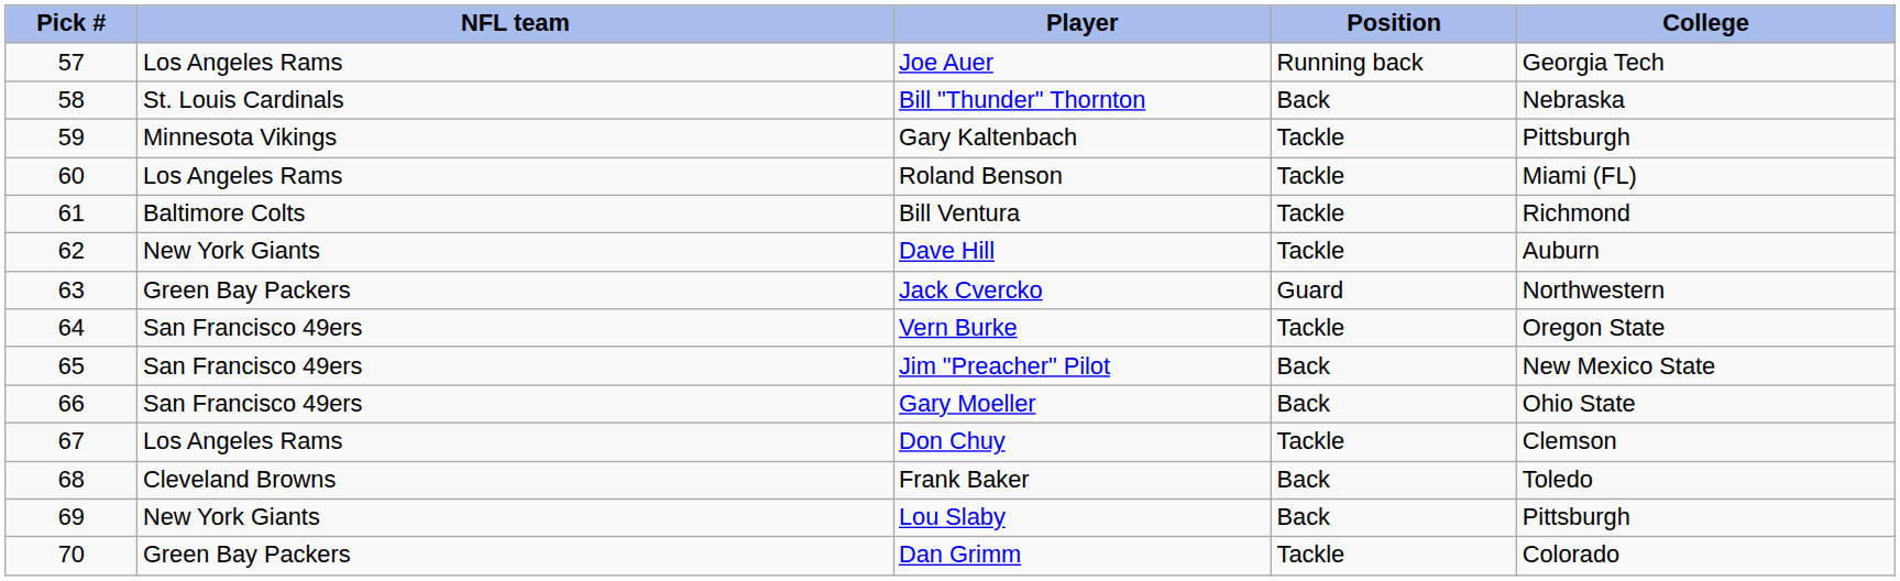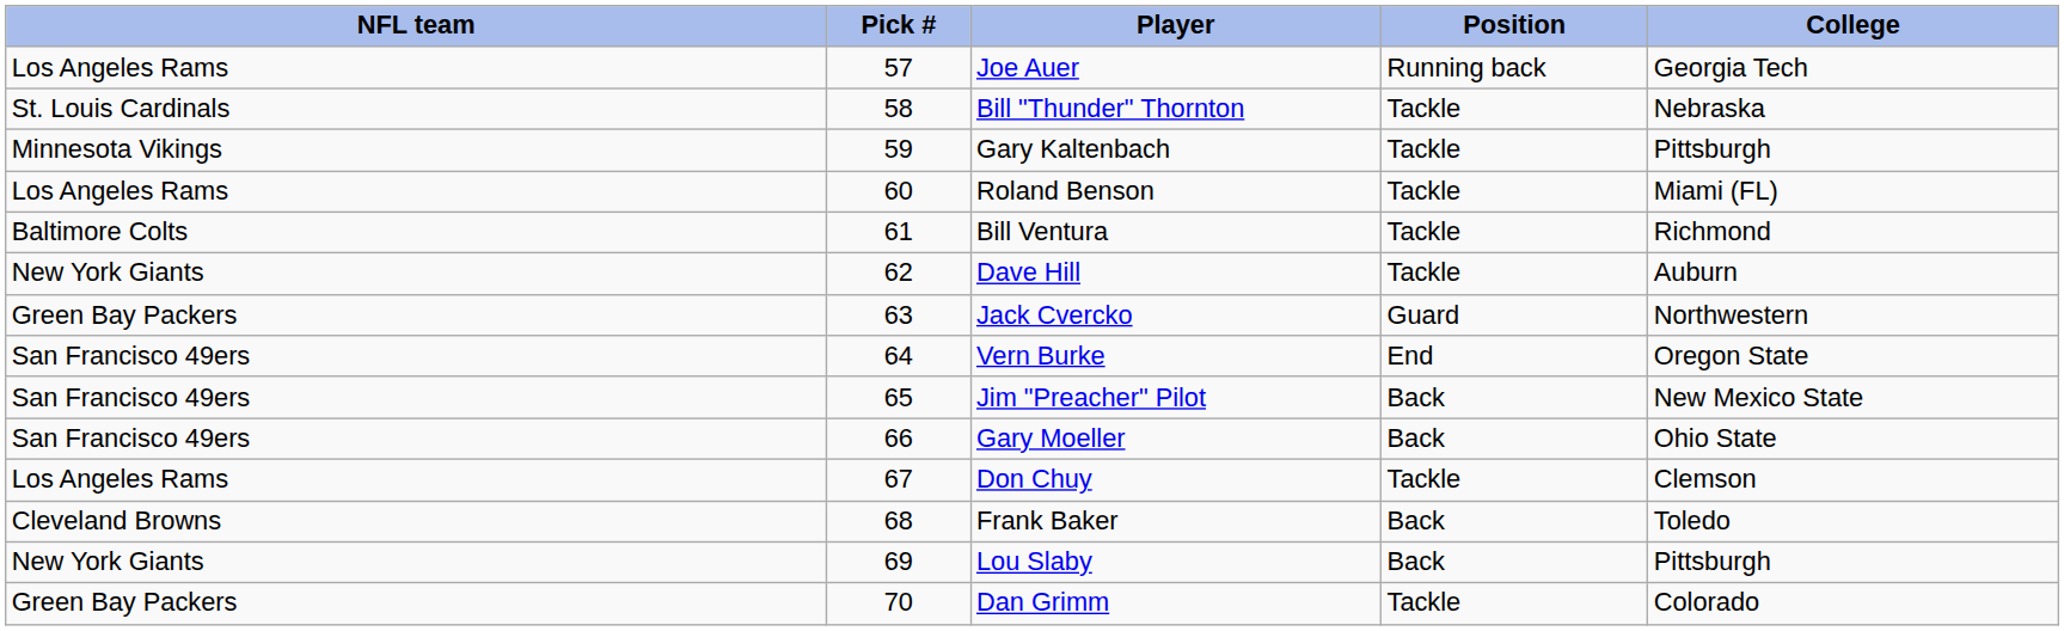columns swapped: Pick # <-> NFL team
Bill "Thunder" Thornton | Position: Back -> Tackle
Vern Burke | Position: Tackle -> End
